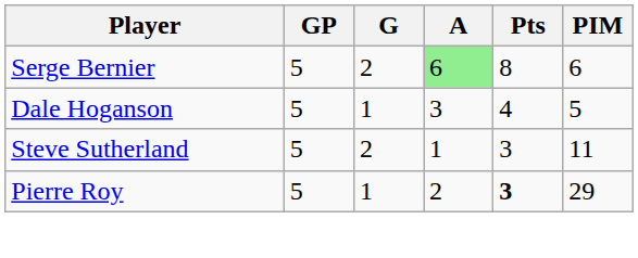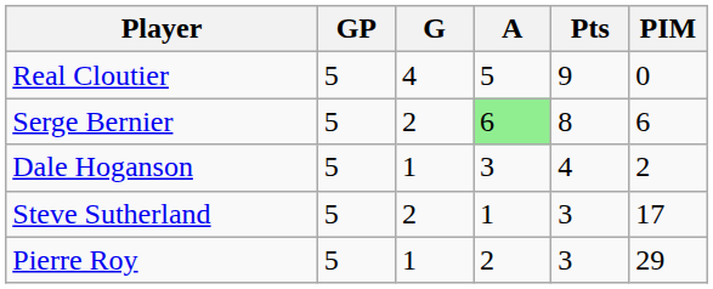+ row: Real Cloutier | 5 | 4 | 5 | 9 | 0
Dale Hoganson | PIM: 5 -> 2
Steve Sutherland | PIM: 11 -> 17
Pierre Roy | Pts: bold -> normal
